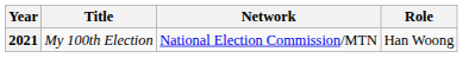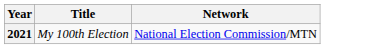- column: Role | Han Woong
